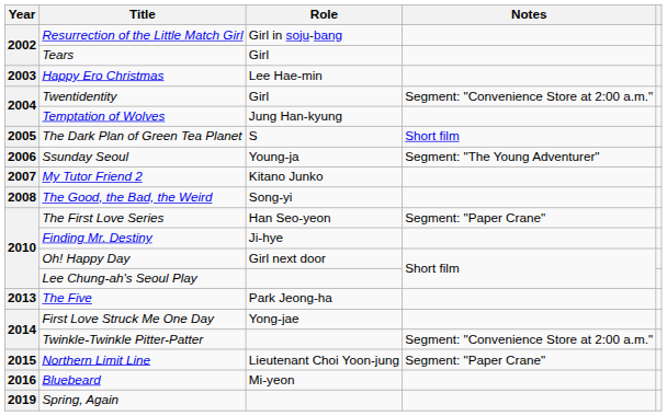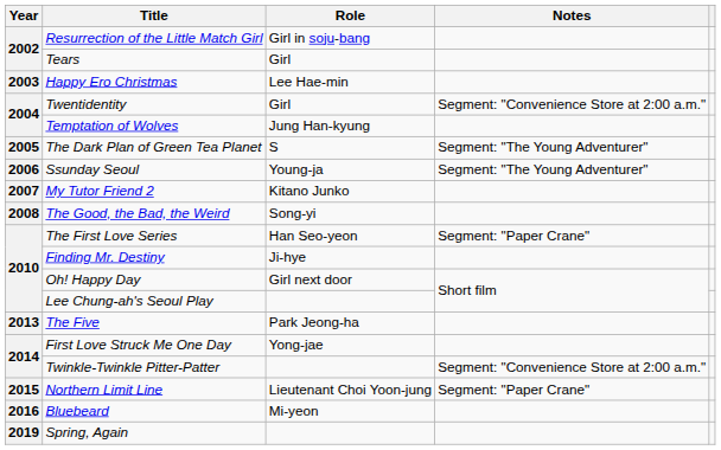The Dark Plan of Green Tea Planet | Notes: Short film -> Segment: "The Young Adventurer"
